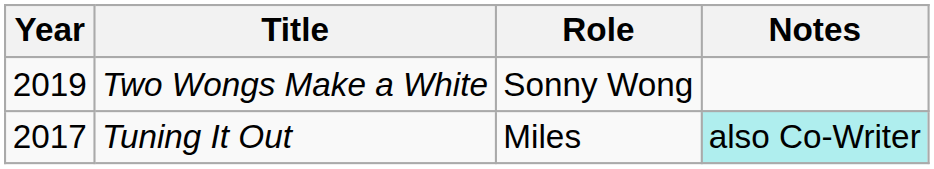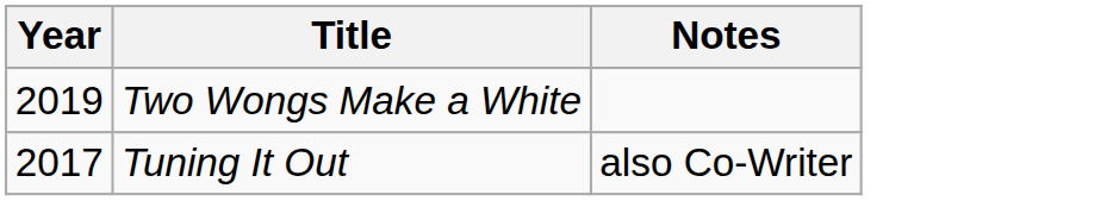- column: Role | Sonny Wong | Miles
Tuning It Out | Notes: paleturquoise background -> no background
